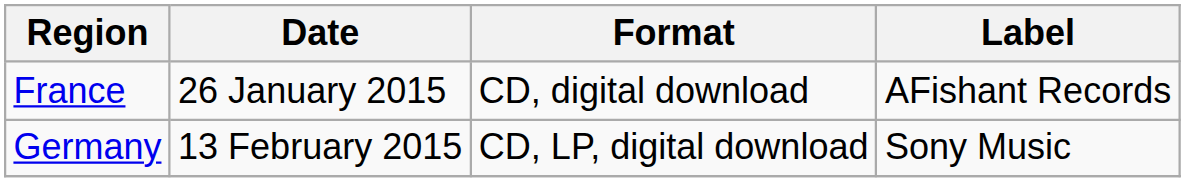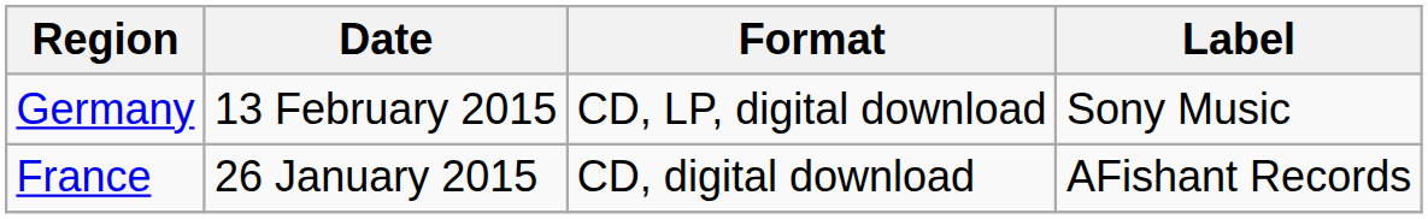rows swapped: France <-> Germany
